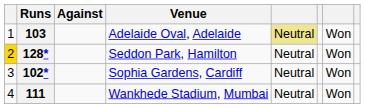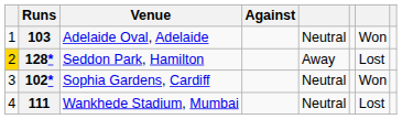columns swapped: Against <-> Venue
103 | column 5: khaki background -> no background
128* | column 5: Neutral -> Away
128* | column 7: Won -> Lost
111 | column 7: Won -> Lost
